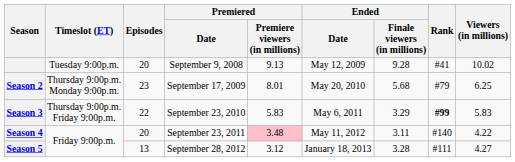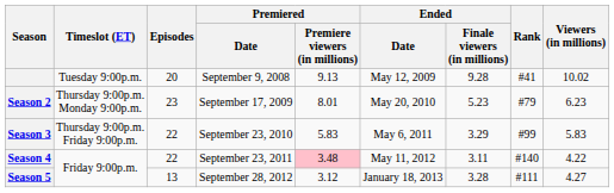Season 2 | Ended / Finale viewers (in millions): 5.68 -> 5.23
Season 2 | Viewers (in millions): 6.25 -> 6.23
Season 3 | Rank: bold -> normal
Season 4 | Episodes: 20 -> 22
